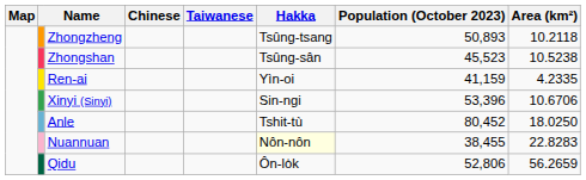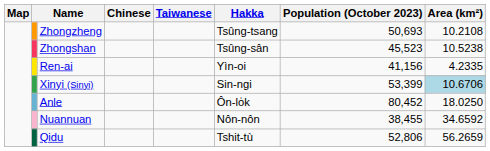Zhongzheng | Population (October 2023): 50,893 -> 50,693
Zhongzheng | Area (km²): 10.2118 -> 10.2108
Ren-ai | Population (October 2023): 41,159 -> 41,156
Xinyi (Sinyi) | Population (October 2023): 53,396 -> 53,399
Xinyi (Sinyi) | Area (km²): no background -> lightblue background
Anle | Hakka: Tshit-tù -> Ôn-lo̍k
Nuannuan | Hakka: lightyellow background -> no background
Nuannuan | Area (km²): 22.8283 -> 34.6592
Qidu | Hakka: Ôn-lo̍k -> Tshit-tù
